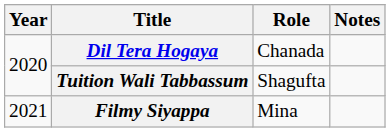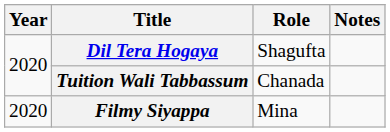Dil Tera Hogaya | Role: Chanada -> Shagufta
Tuition Wali Tabbassum | Role: Shagufta -> Chanada
Filmy Siyappa | Year: 2021 -> 2020
